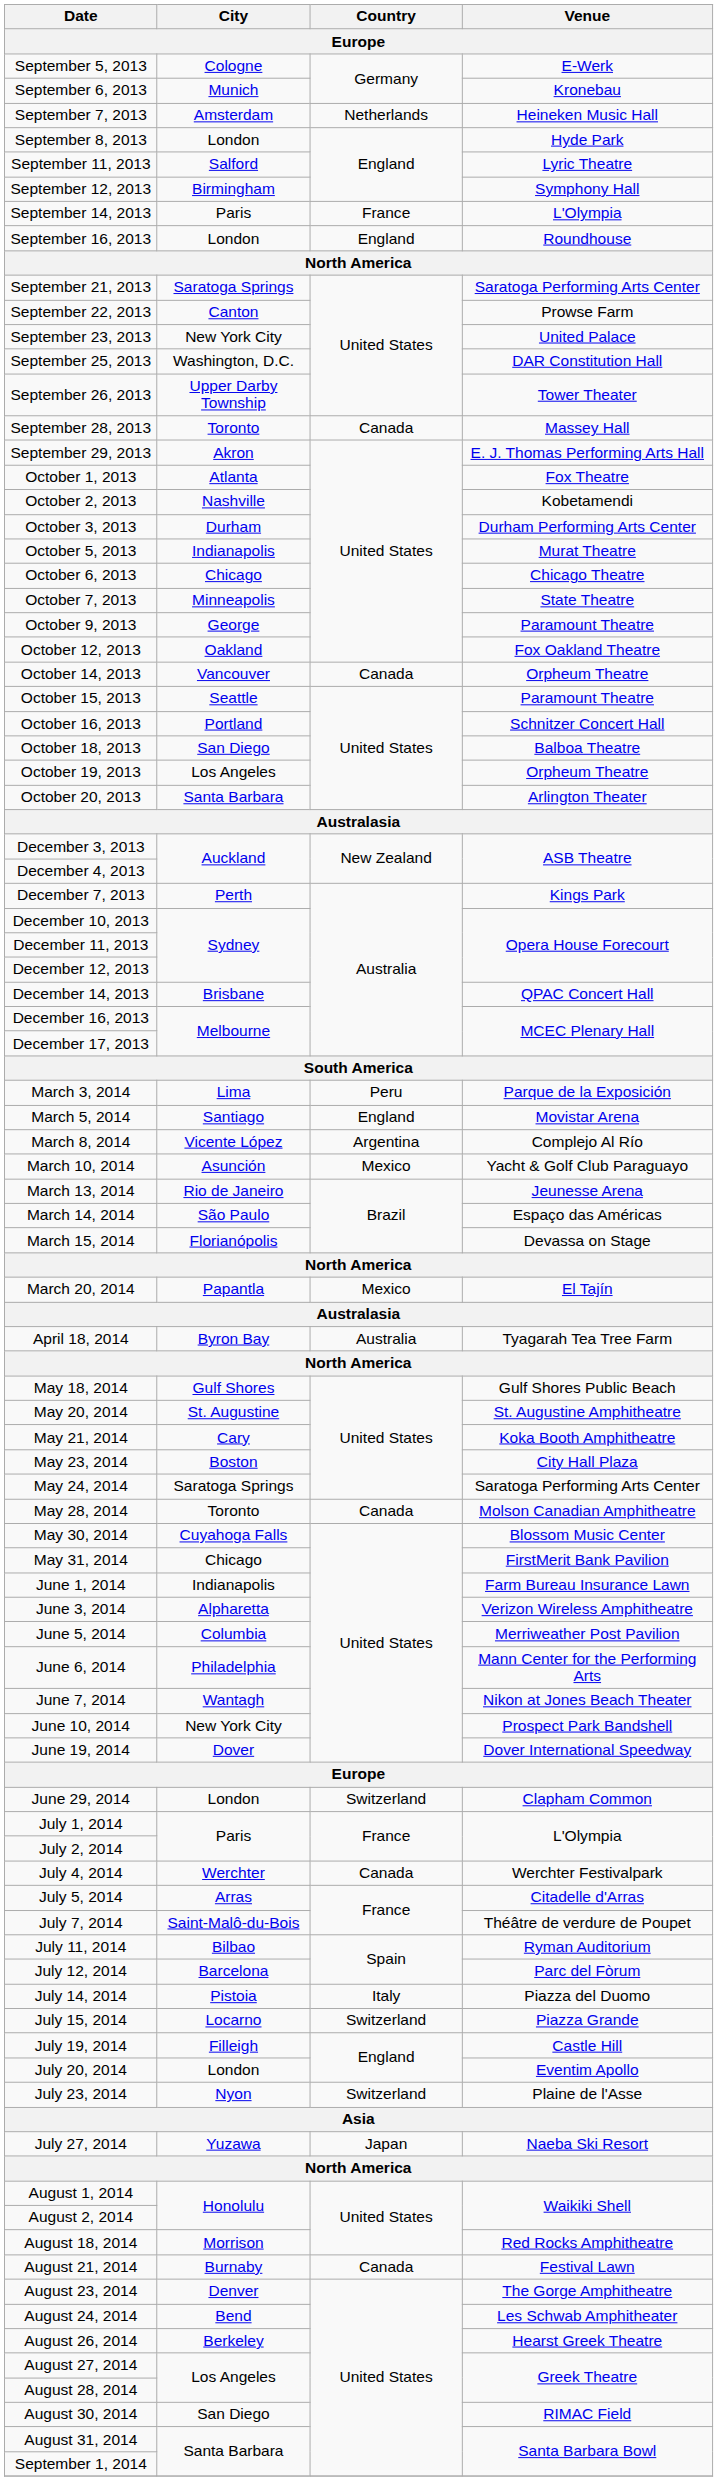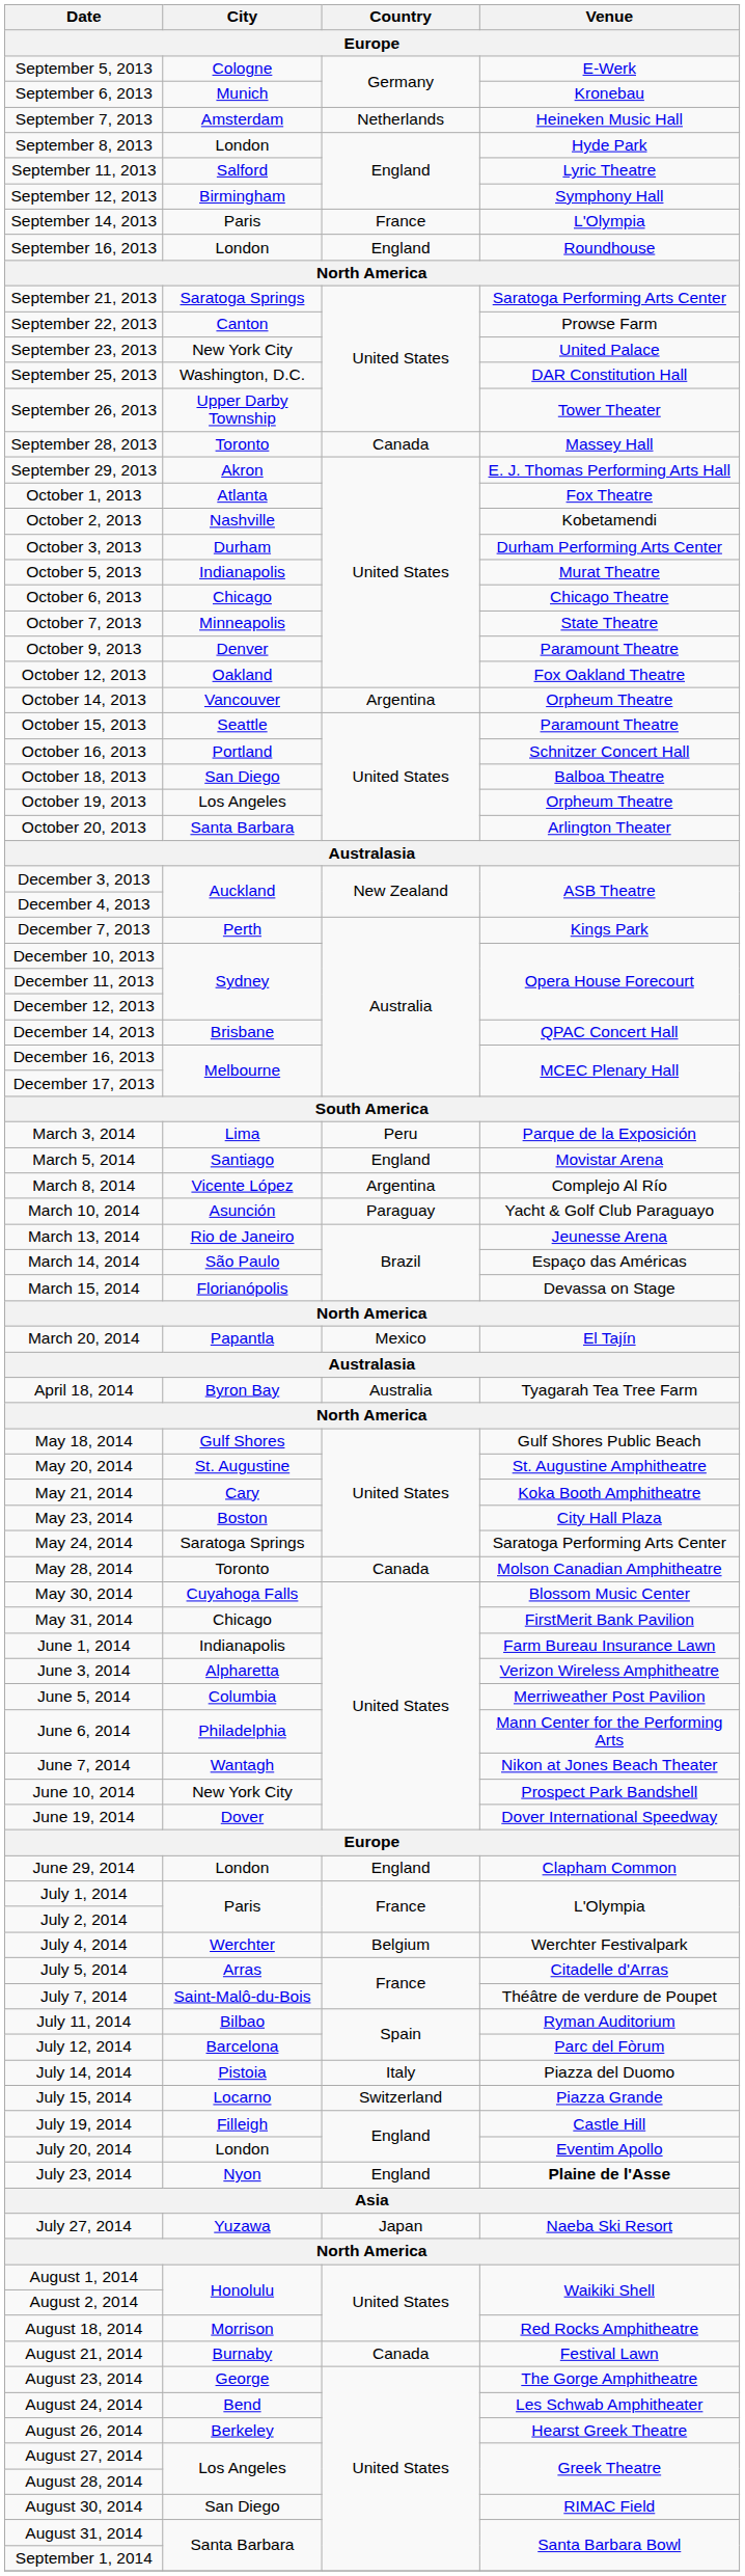October 9, 2013 | City: George -> Denver
October 14, 2013 | Country: Canada -> Argentina
March 10, 2014 | Country: Mexico -> Paraguay
June 29, 2014 | Country: Switzerland -> England
July 4, 2014 | Country: Canada -> Belgium
July 23, 2014 | Country: Switzerland -> England
July 23, 2014 | Venue: normal -> bold
August 23, 2014 | City: Denver -> George
